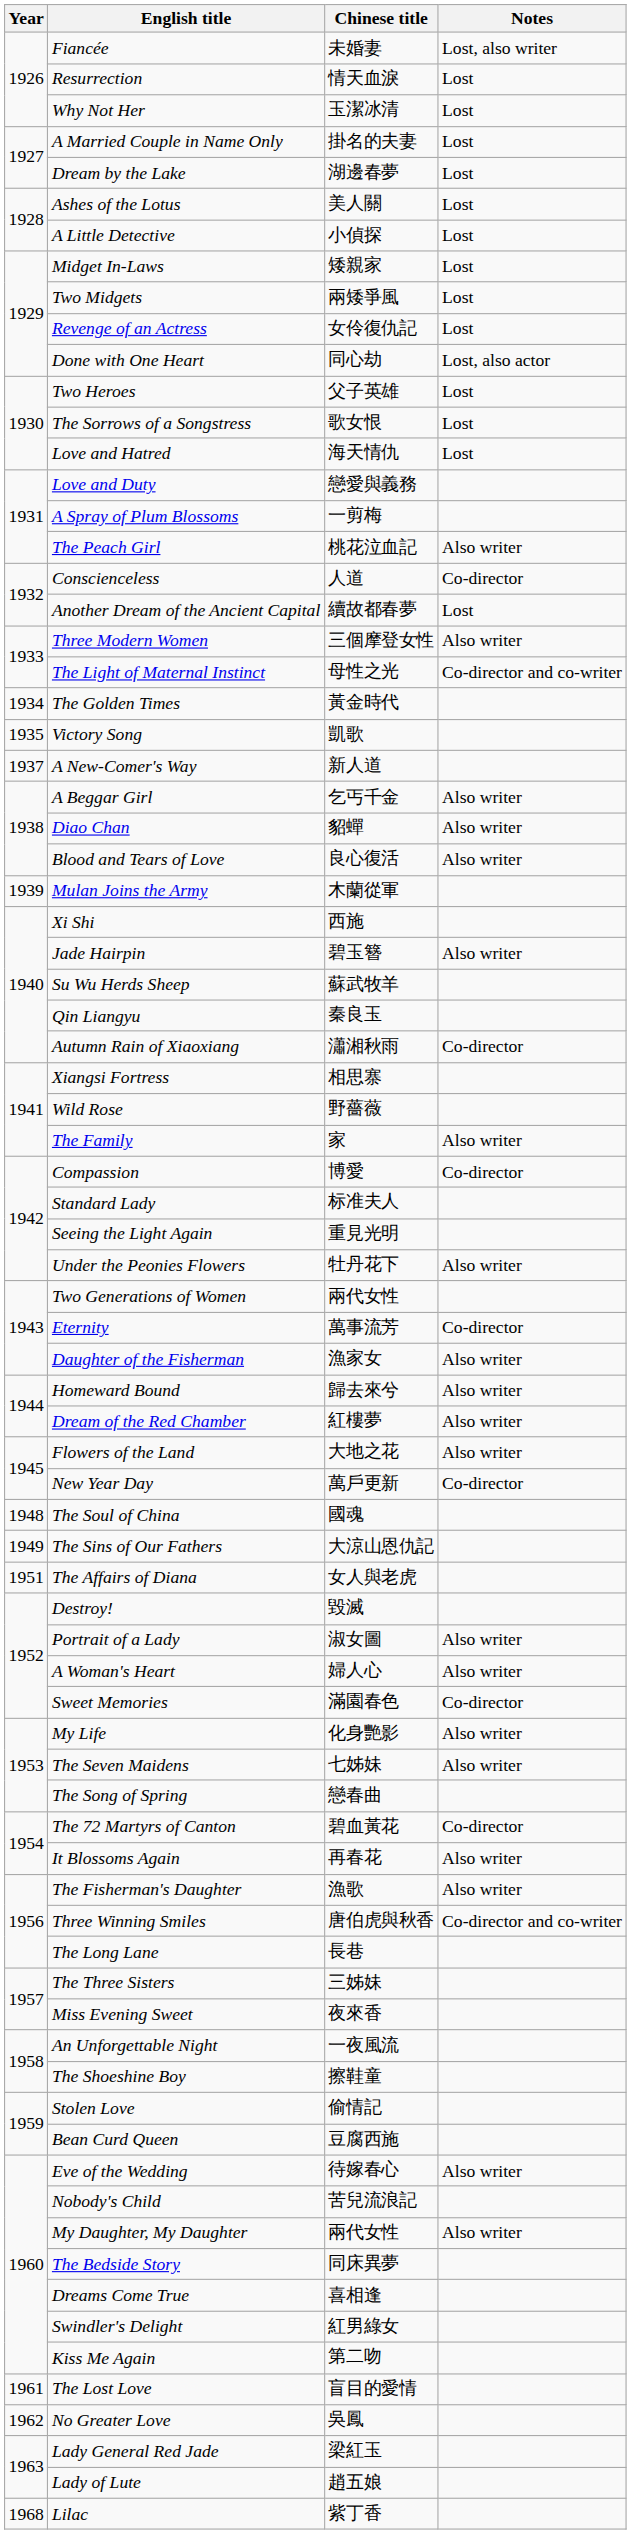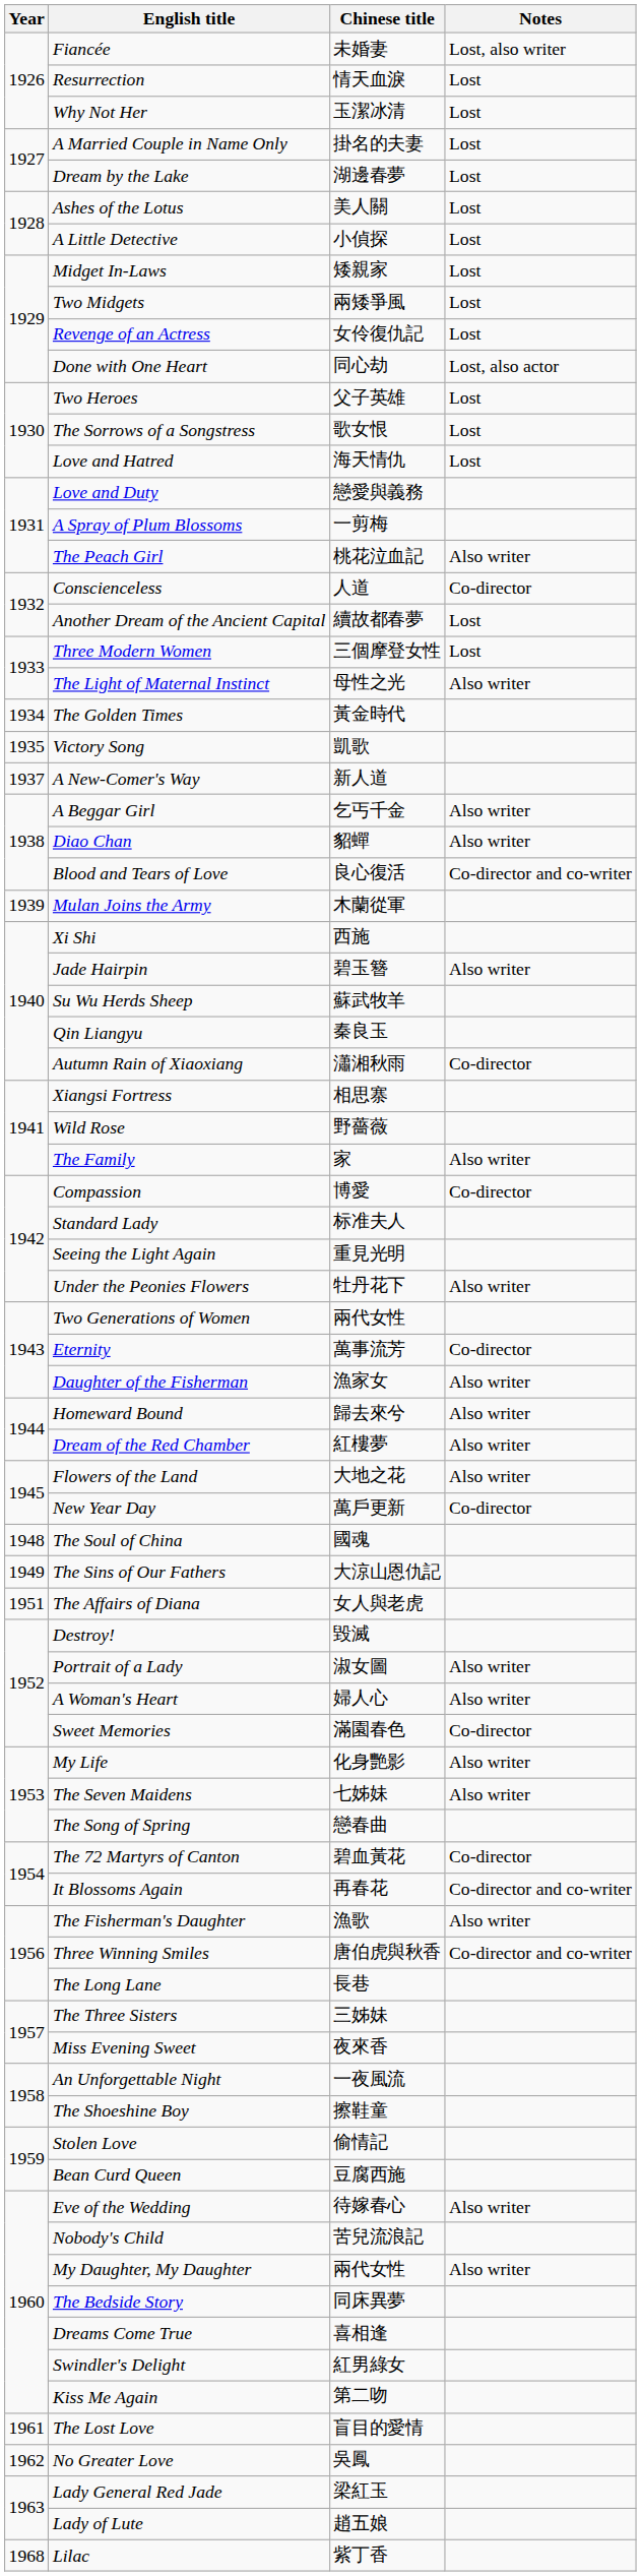Three Modern Women | Notes: Also writer -> Lost
The Light of Maternal Instinct | Notes: Co-director and co-writer -> Also writer
Blood and Tears of Love | Notes: Also writer -> Co-director and co-writer
It Blossoms Again | Notes: Also writer -> Co-director and co-writer
